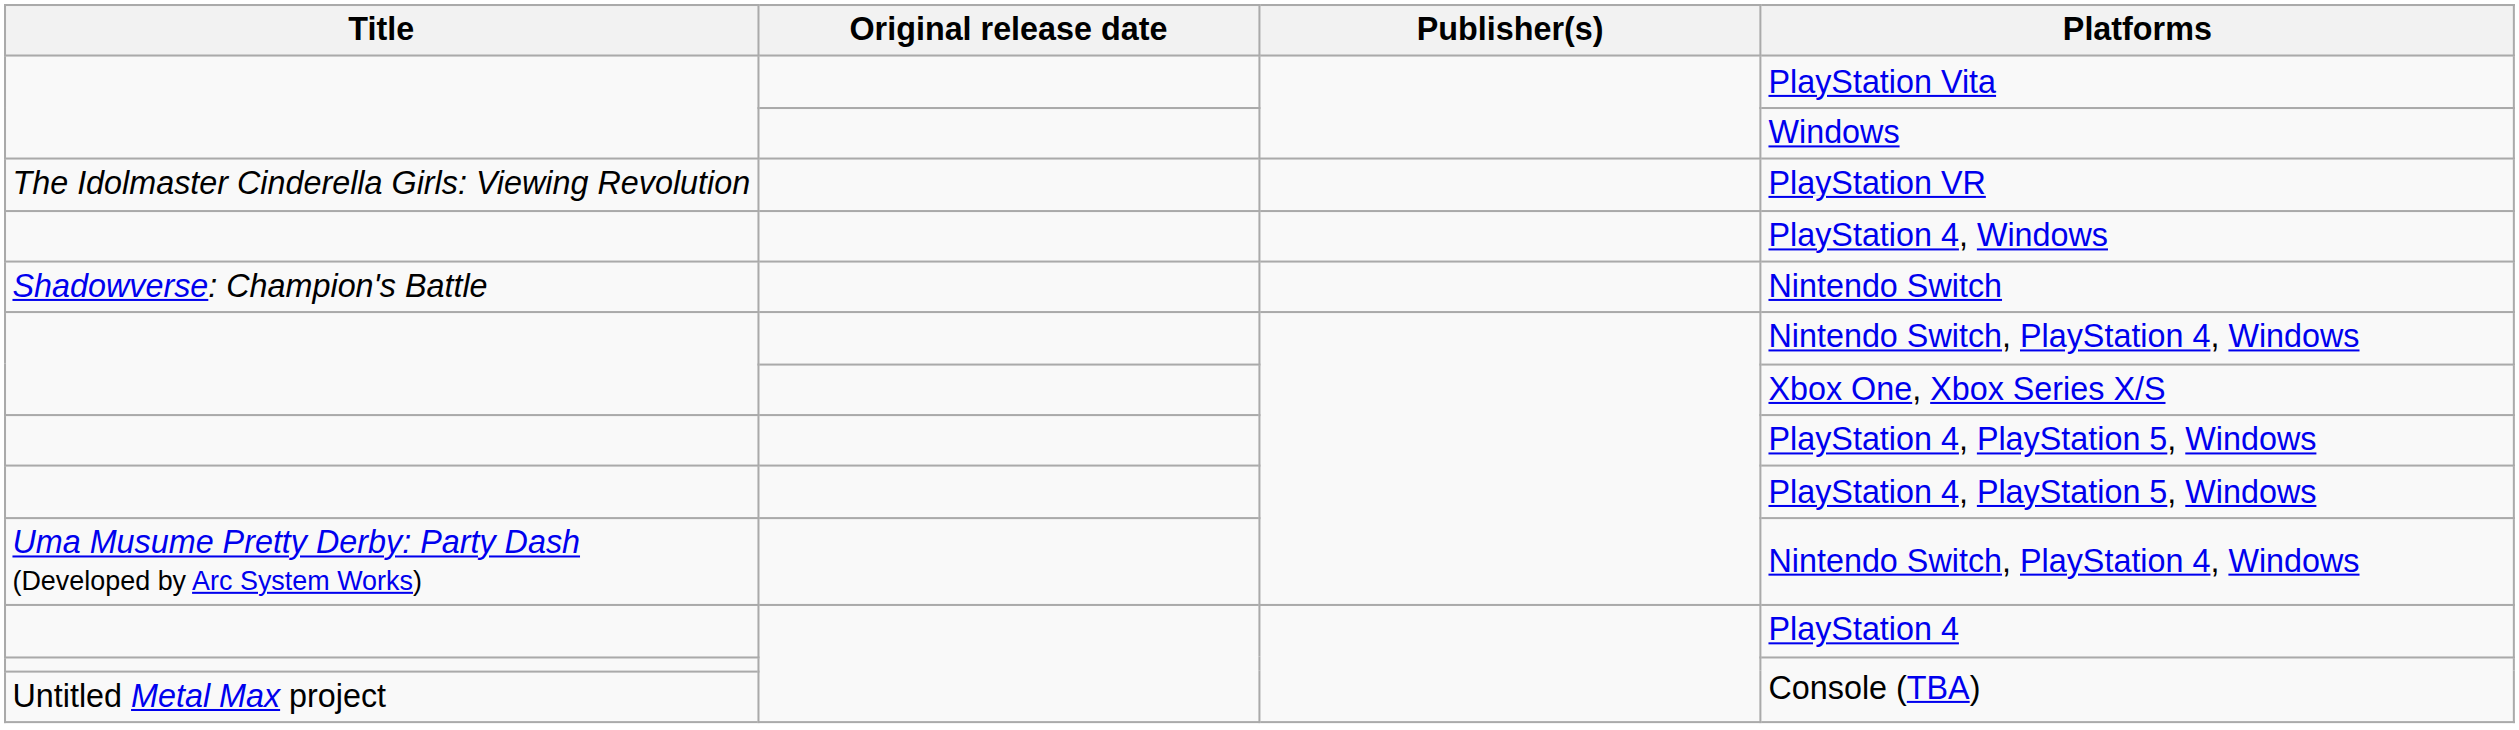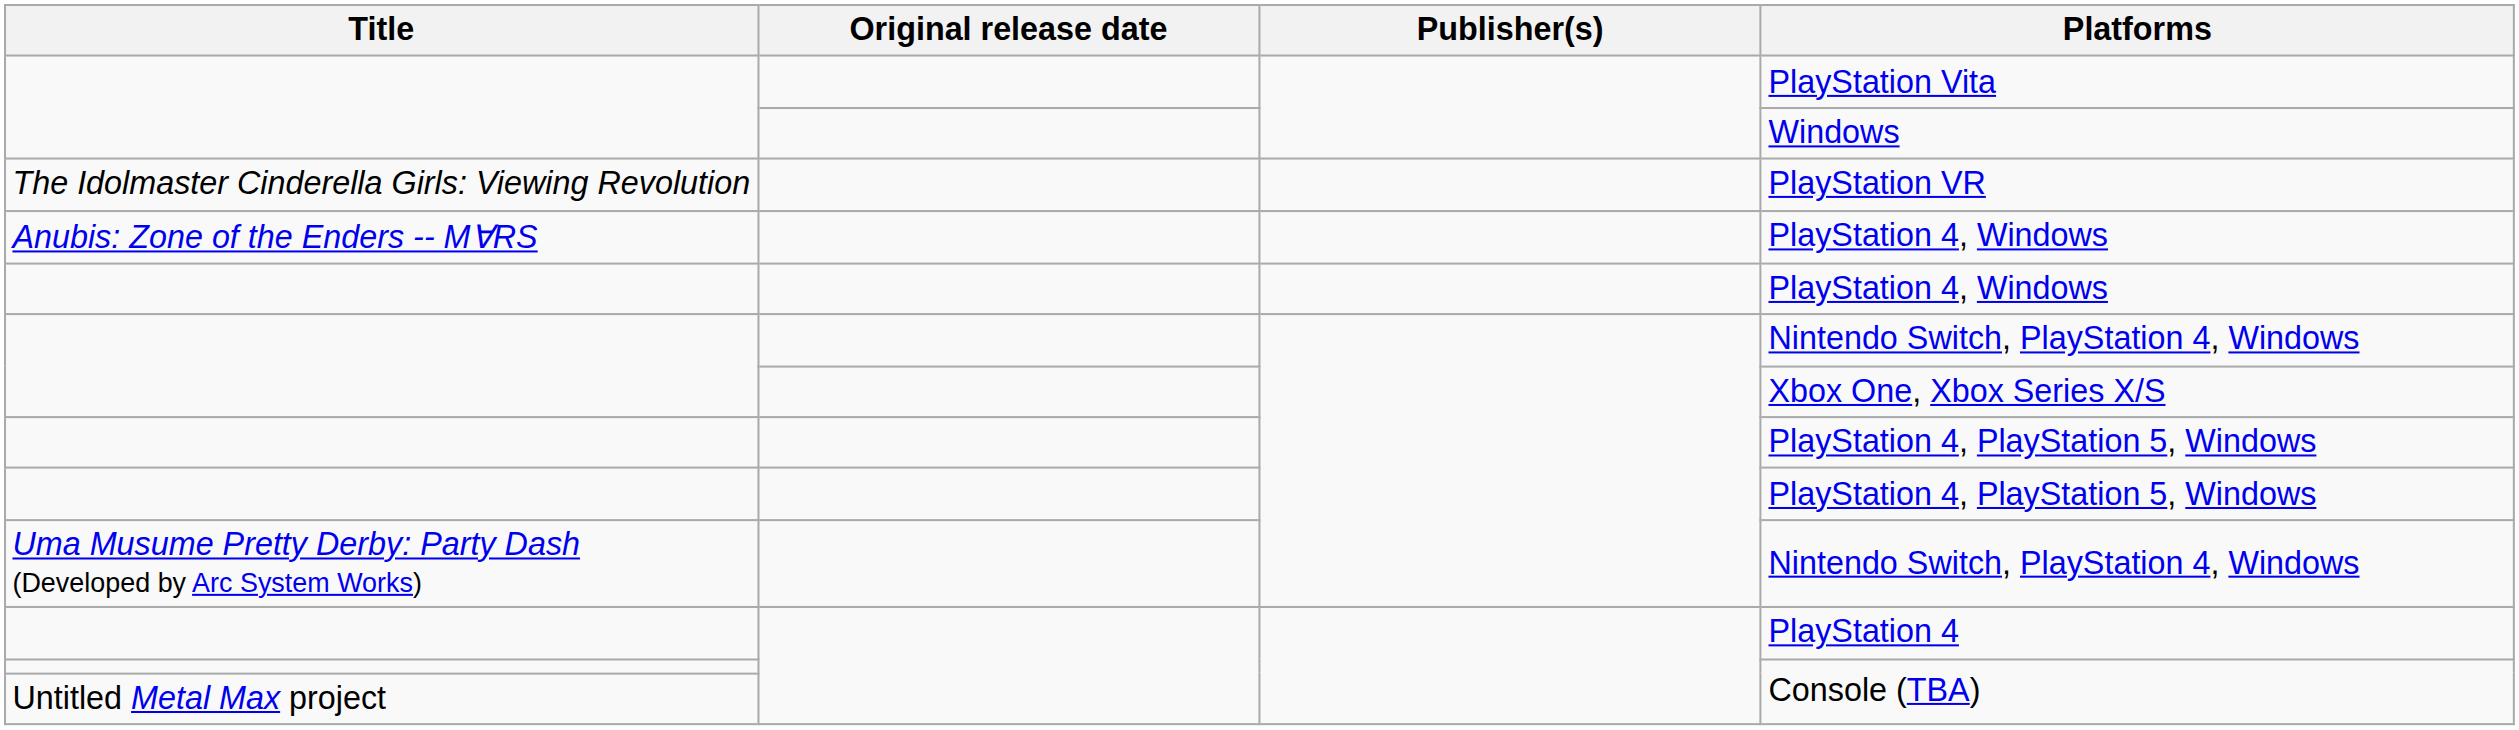+ row: Anubis: Zone of the Enders -- M∀RS | PlayStation 4, Windows
- row: Shadowverse: Champion's Battle | Nintendo Switch
